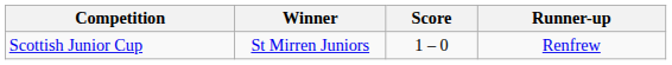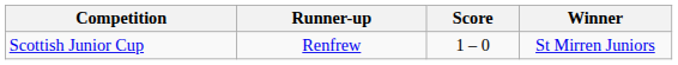columns swapped: Winner <-> Runner-up
